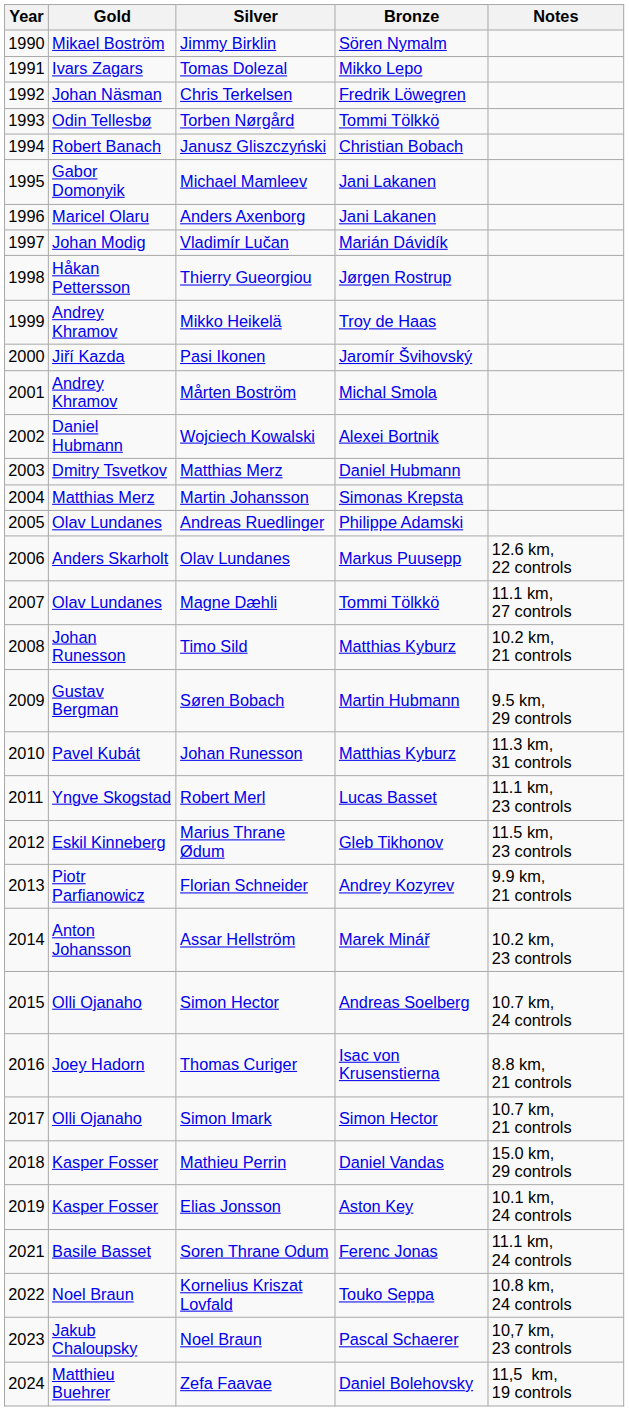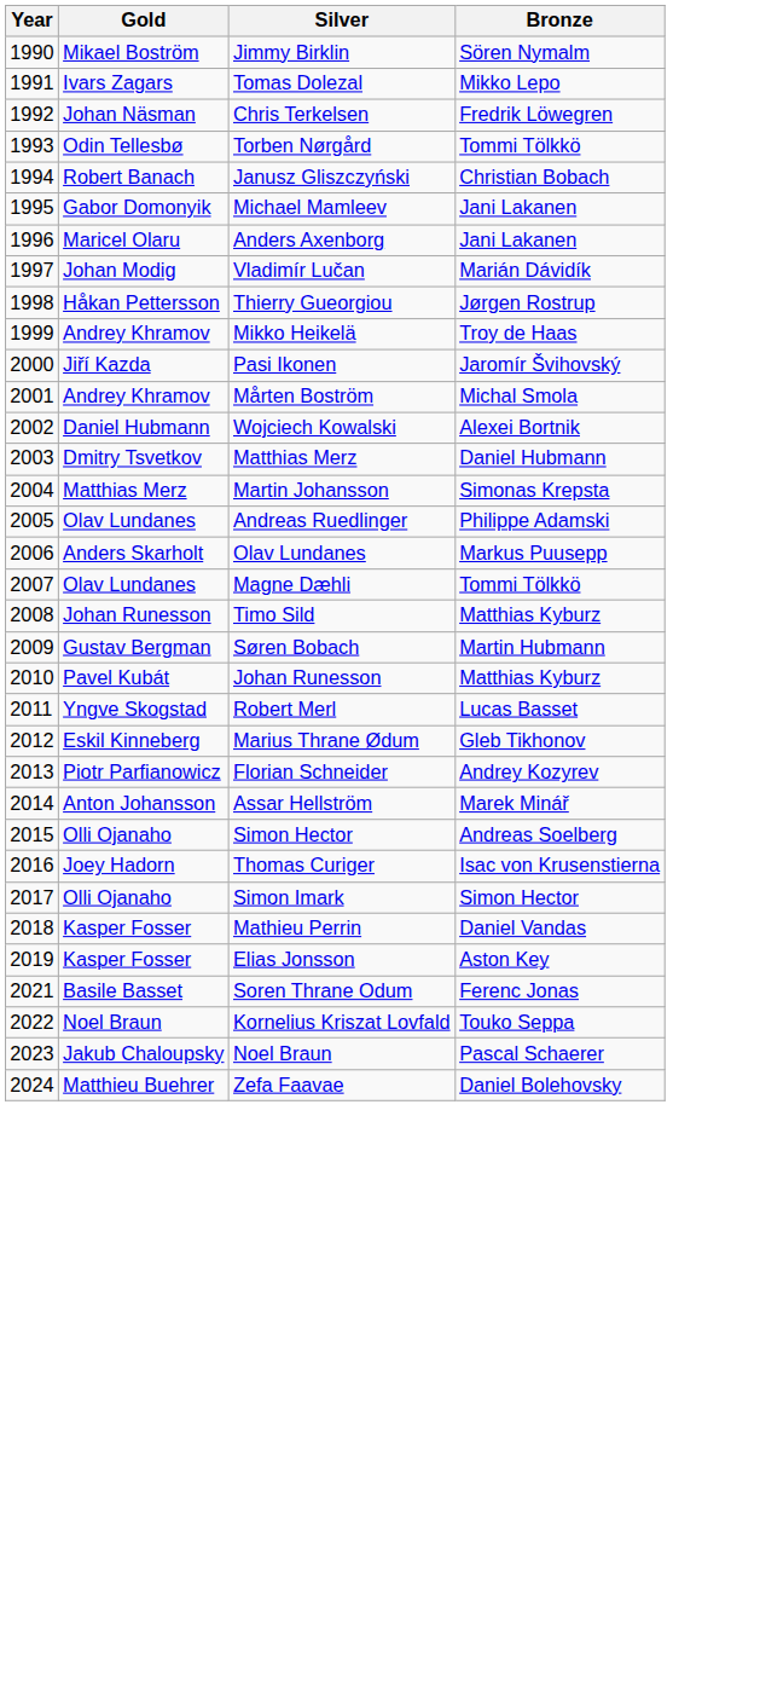- column: Notes | 12.6 km, 22 controls | 11.1 km, 27 controls | 10.2 km, 21 controls | 9.5 km, 29 controls | 11.3 km, 31 controls | 11.1 km, 23 controls | 11.5 km, 23 controls | 9.9 km, 21 controls | 10.2 km, 23 controls | 10.7 km, 24 controls | 8.8 km, 21 controls | 10.7 km, 21 controls | 15.0 km, 29 controls | 10.1 km, 24 controls | 11.1 km, 24 controls | 10.8 km, 24 controls | 10,7 km, 23 controls | 11,5 km, 19 controls
